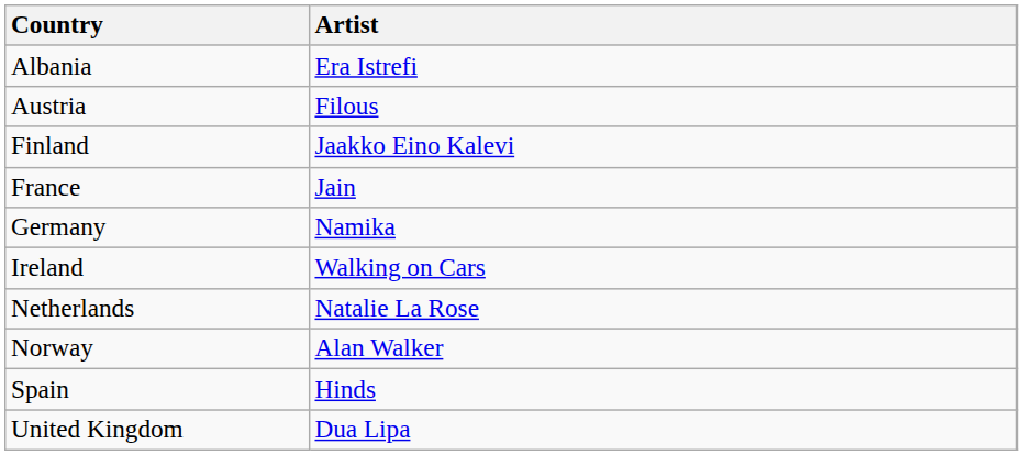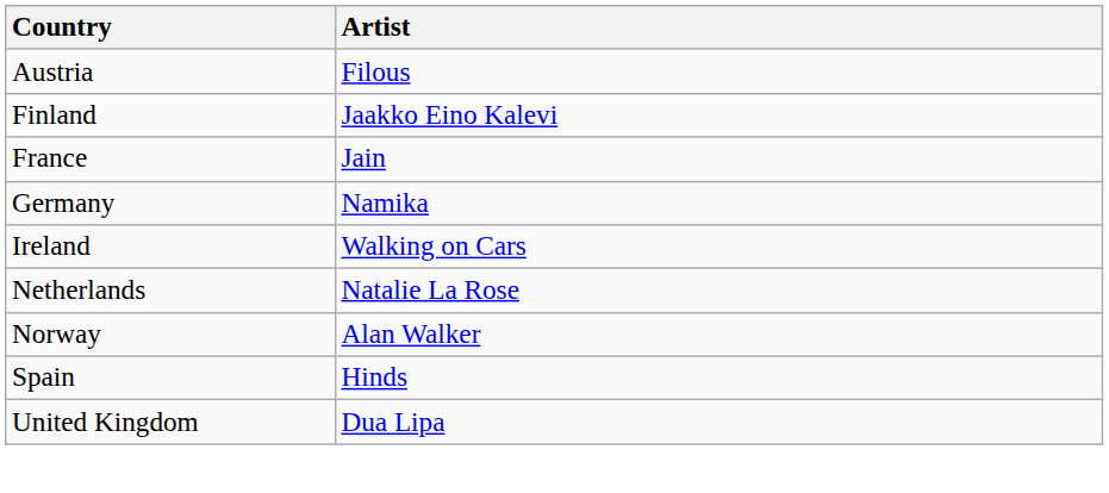- row: Albania | Era Istrefi
